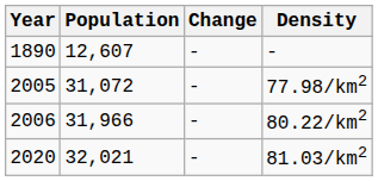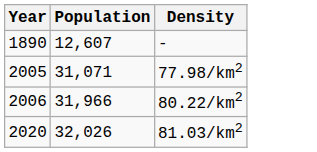- column: Change | - | - | - | -
77.98/km2 | Population: 31,072 -> 31,071
81.03/km2 | Population: 32,021 -> 32,026
